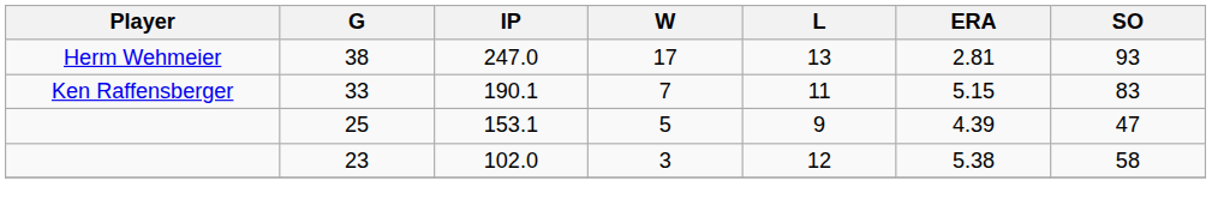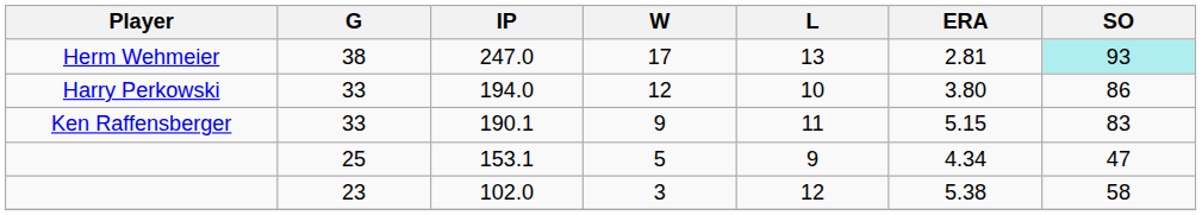247.0 | SO: no background -> paleturquoise background
+ row: Harry Perkowski | 33 | 194.0 | 12 | 10 | 3.80 | 86
190.1 | W: 7 -> 9
153.1 | ERA: 4.39 -> 4.34
